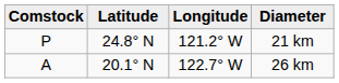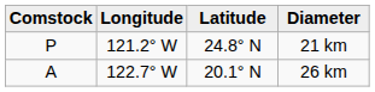columns swapped: Latitude <-> Longitude
